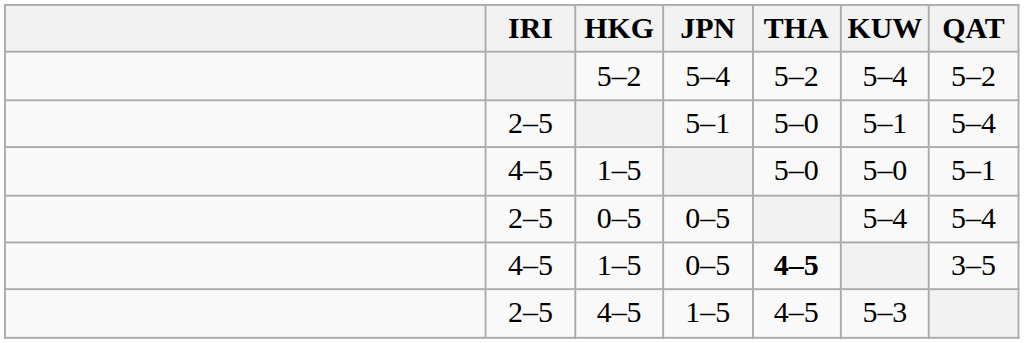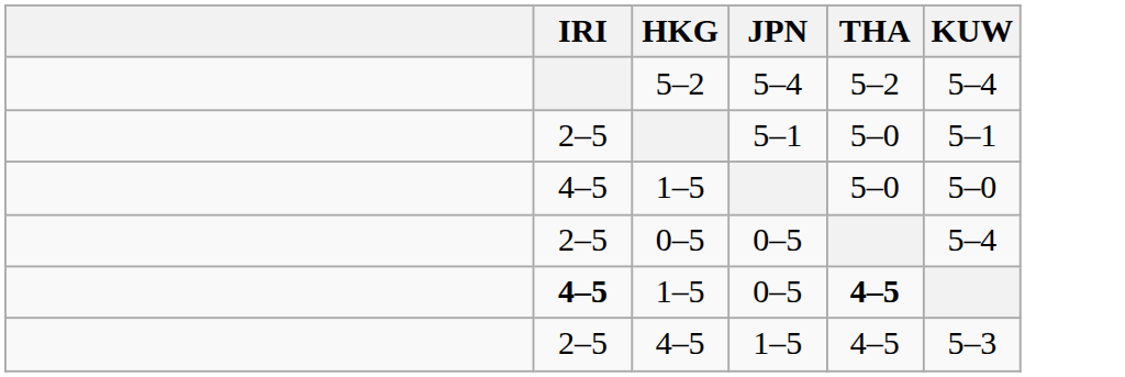- column: QAT | 5–2 | 5–4 | 5–1 | 5–4 | 3–5
1–5 / 0–5 | IRI: normal -> bold
